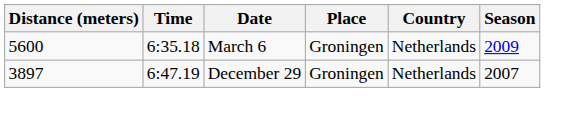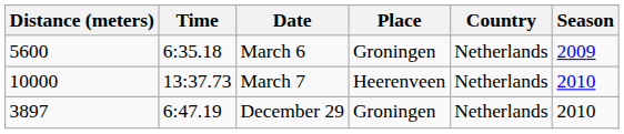+ row: 10000 | 13:37.73 | March 7 | Heerenveen | Netherlands | 2010
December 29 | Season: 2007 -> 2010
